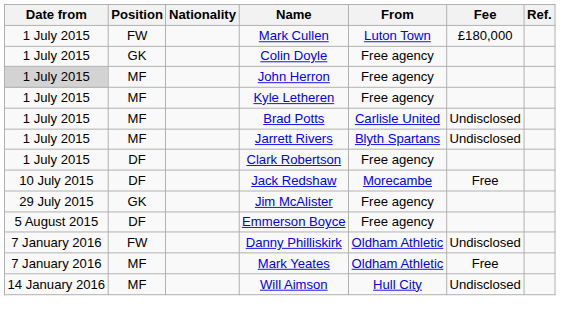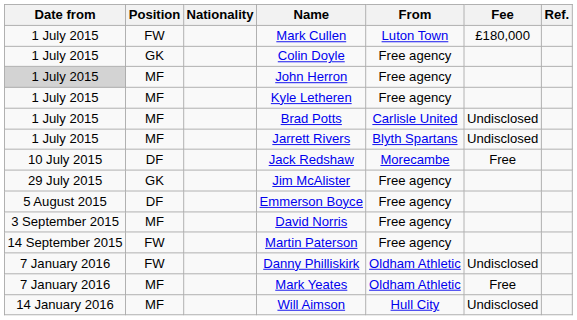- row: 1 July 2015 | DF | Clark Robertson | Free agency
+ row: 3 September 2015 | MF | David Norris | Free agency
+ row: 14 September 2015 | FW | Martin Paterson | Free agency
